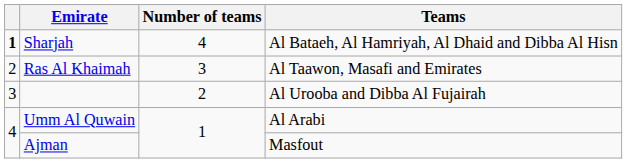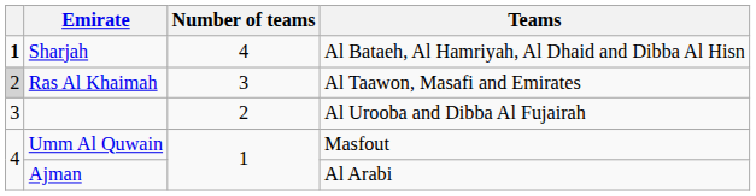Ras Al Khaimah | column 1: no background -> lightgrey background
Umm Al Quwain | Teams: Al Arabi -> Masfout
Ajman | Teams: Masfout -> Al Arabi
